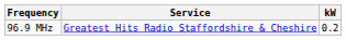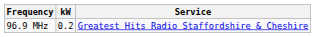columns swapped: kW <-> Service
